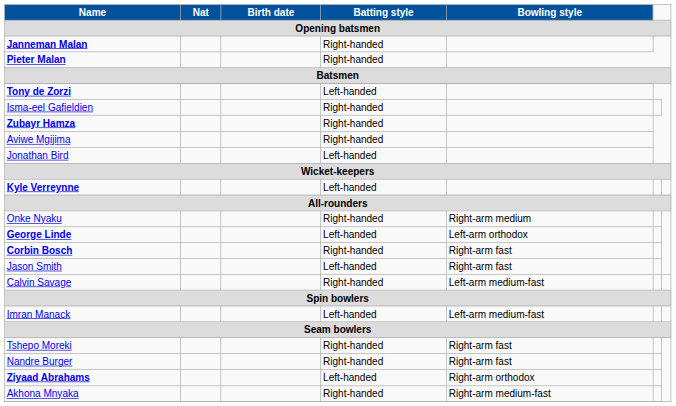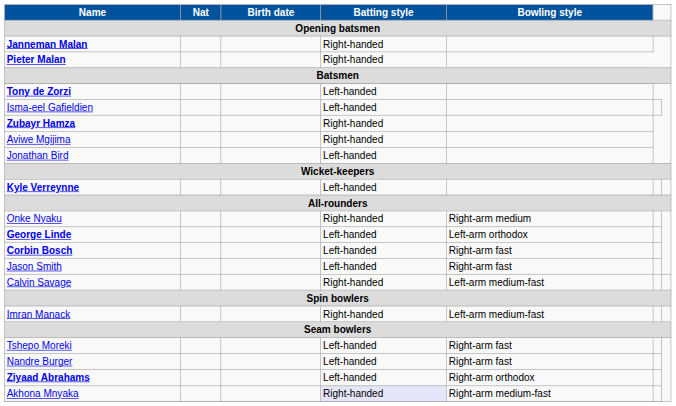Isma-eel Gafieldien | Batting style: Right-handed -> Left-handed
Corbin Bosch | Batting style: Right-handed -> Left-handed
Imran Manack | Batting style: Left-handed -> Right-handed
Tshepo Moreki | Batting style: Right-handed -> Left-handed
Nandre Burger | Batting style: Right-handed -> Left-handed
Akhona Mnyaka | Batting style: no background -> lavender background
